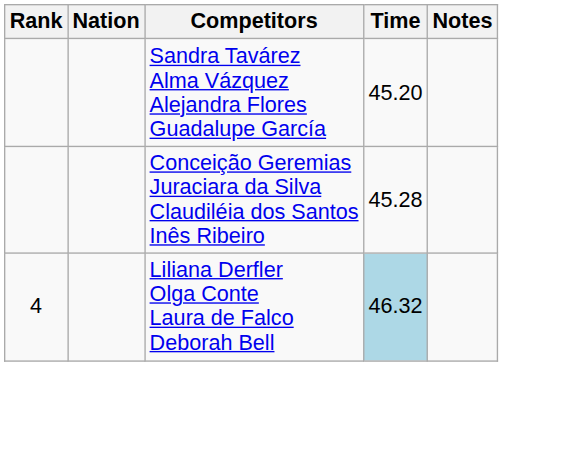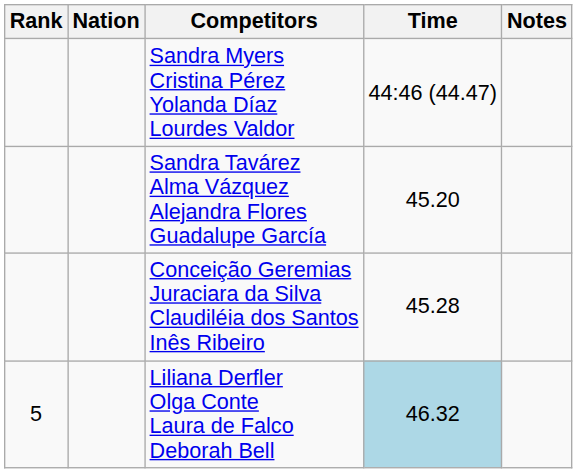+ row: Sandra Myers Cristina Pérez Yolanda Díaz Lourdes Valdor | 44:46 (44.47)
Liliana Derfler Olga Conte Laura de Falco Deborah Bell | Rank: 4 -> 5
